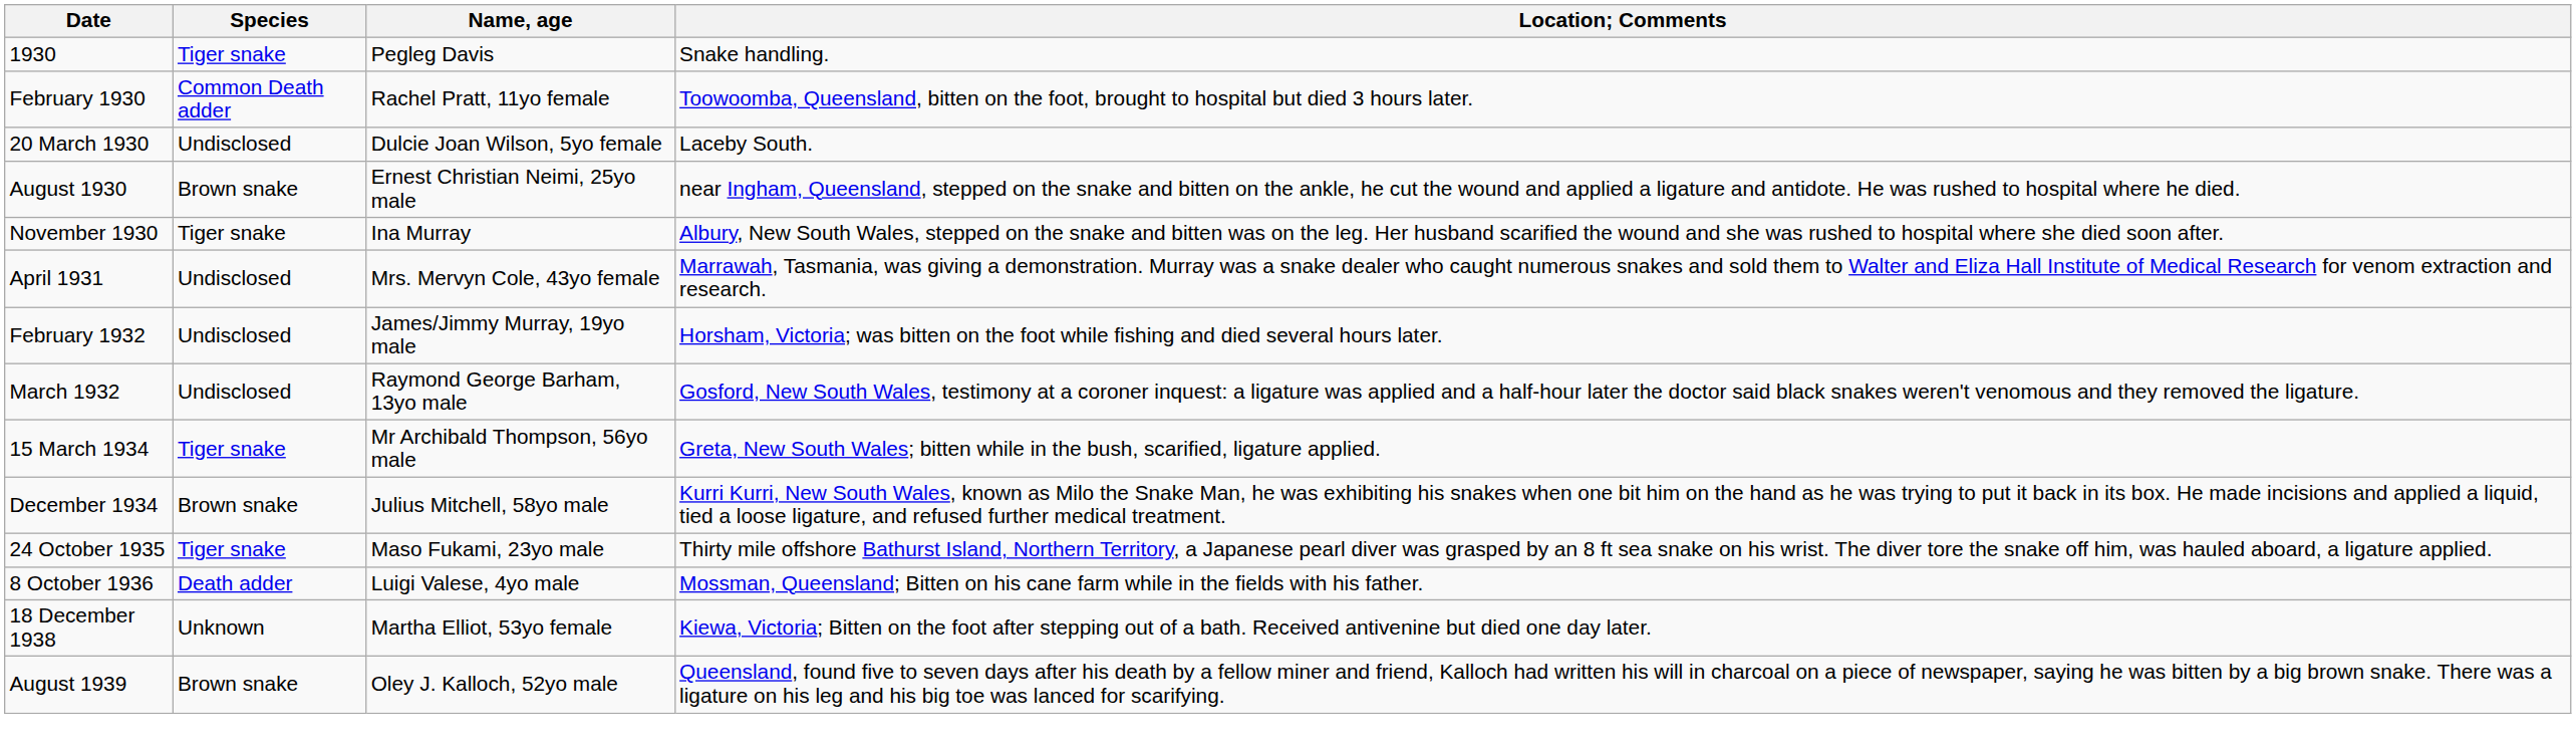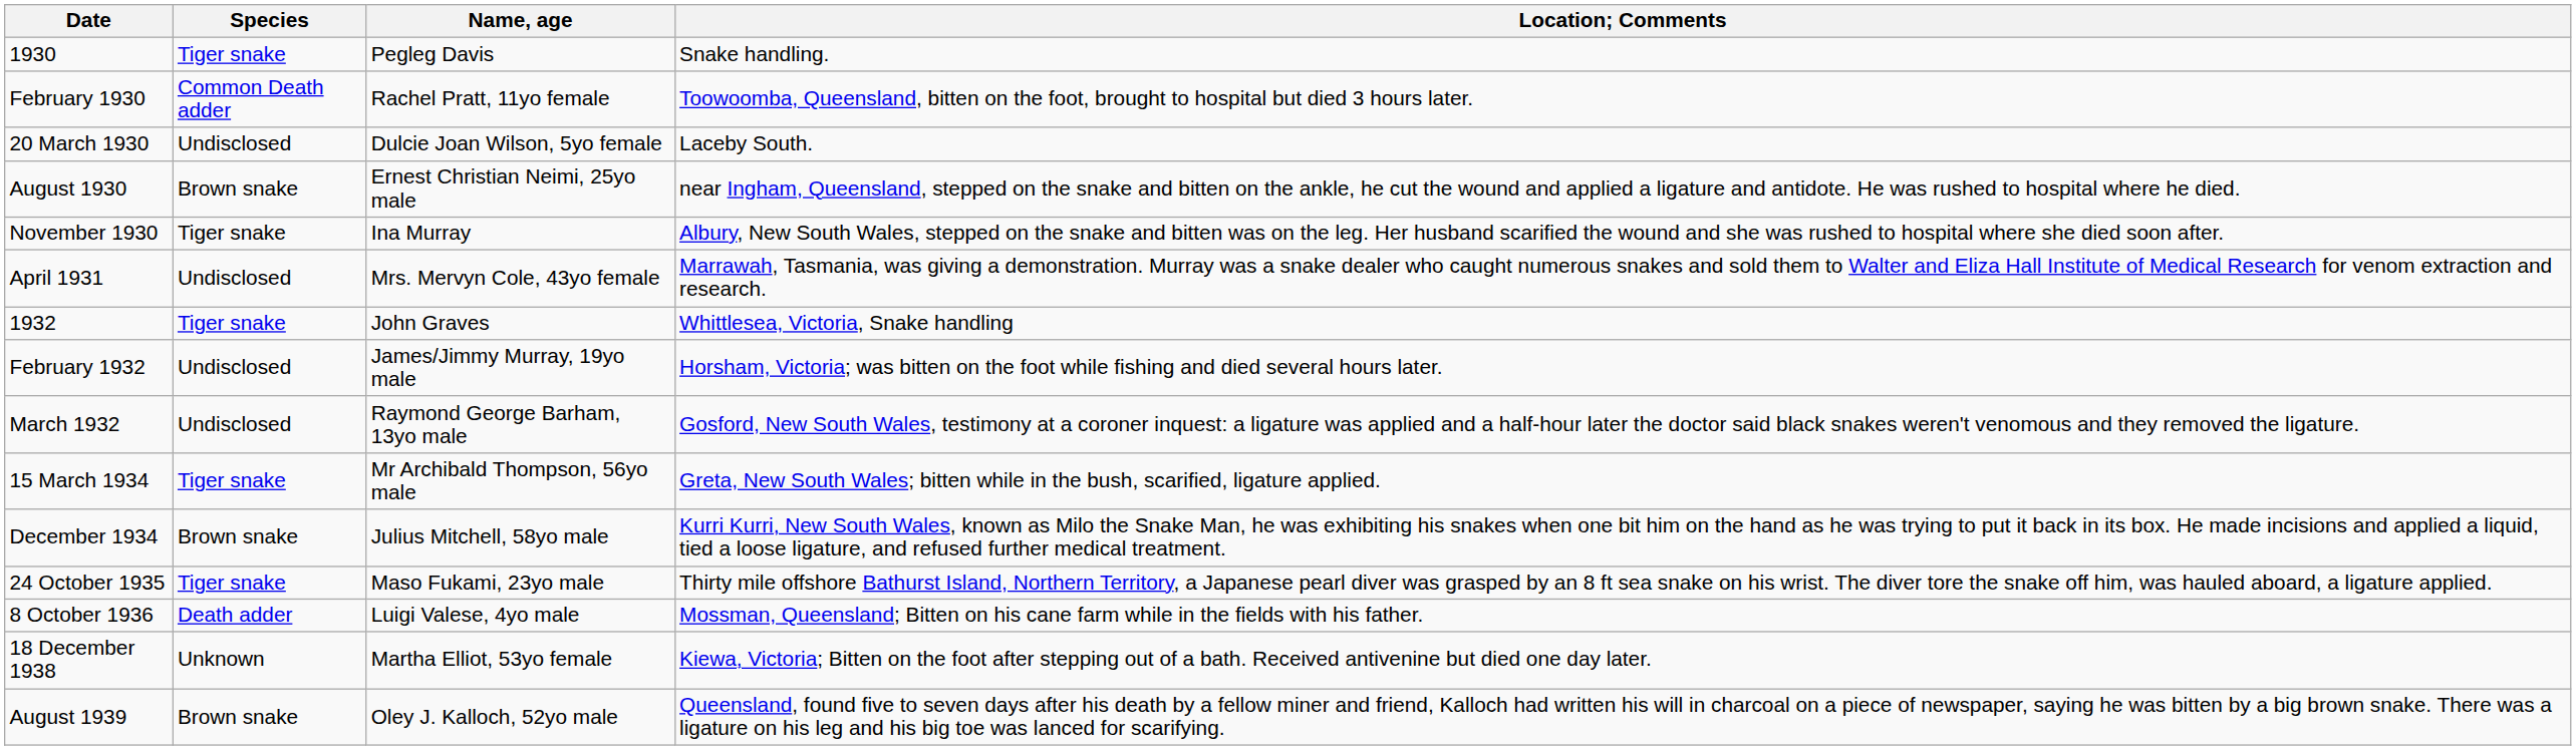+ row: 1932 | Tiger snake | John Graves | Whittlesea, Victoria, Snake handling
